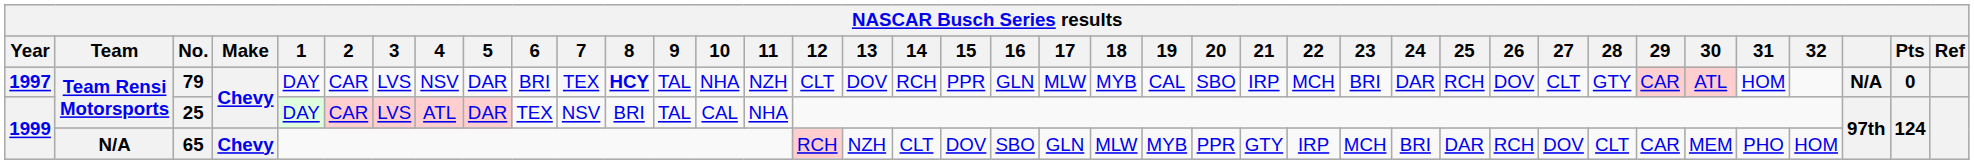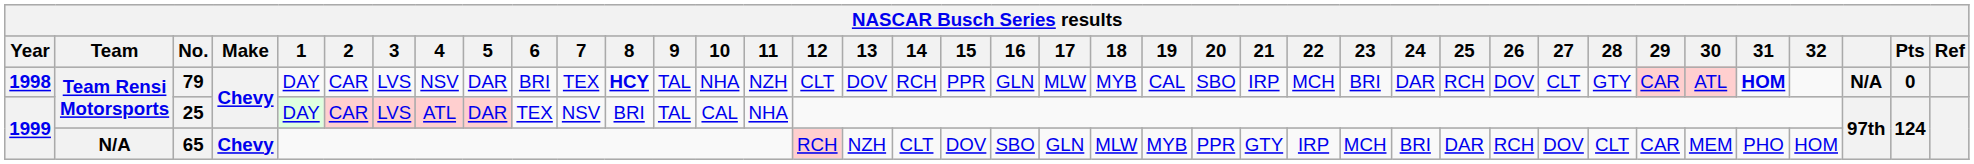79 | Year: 1997 -> 1998
79 | 31: normal -> bold
